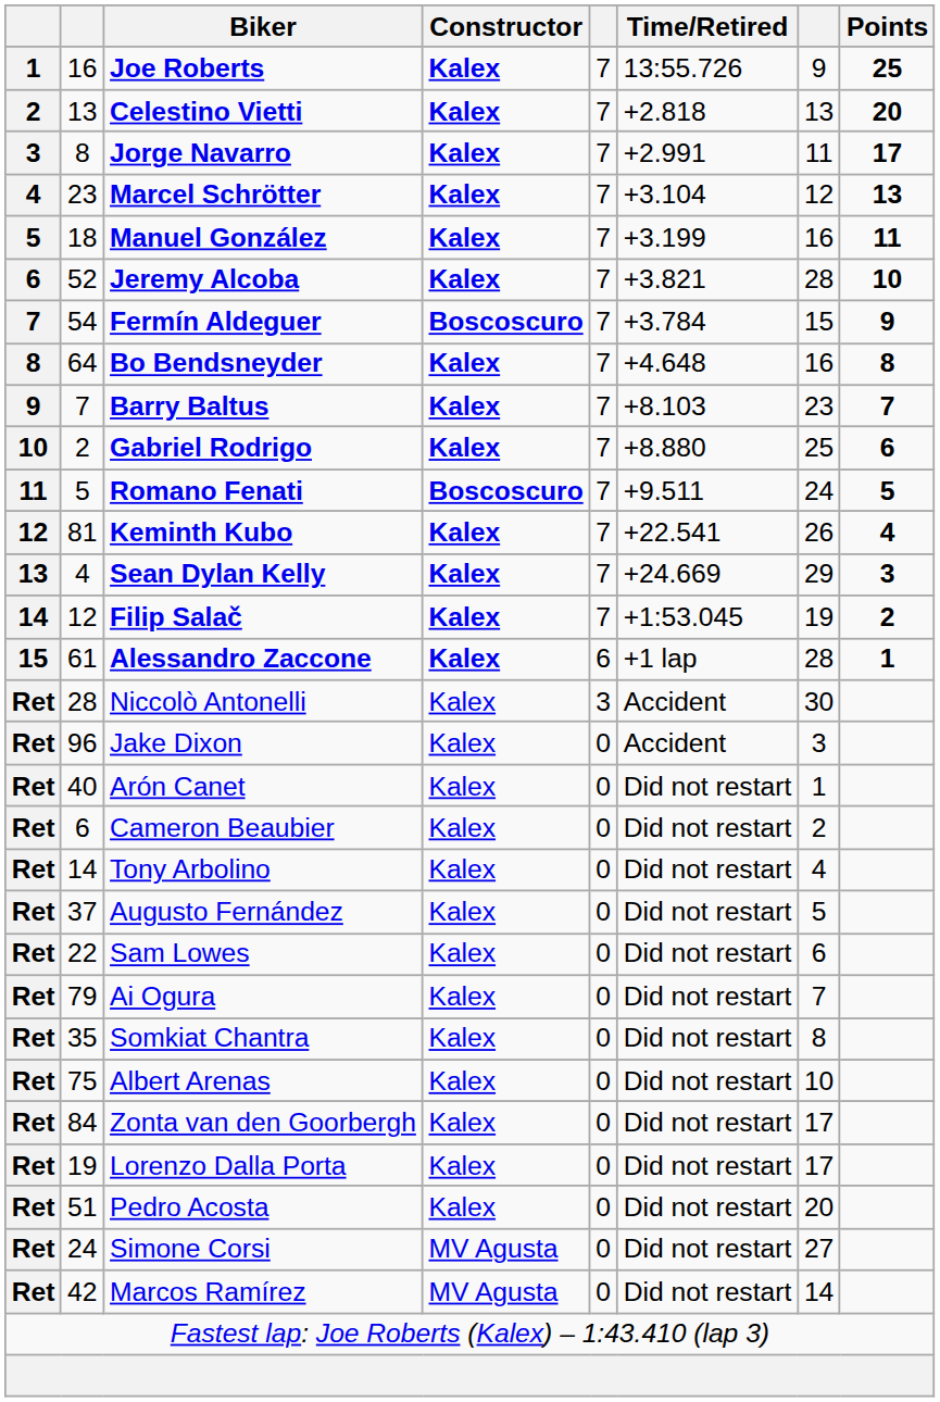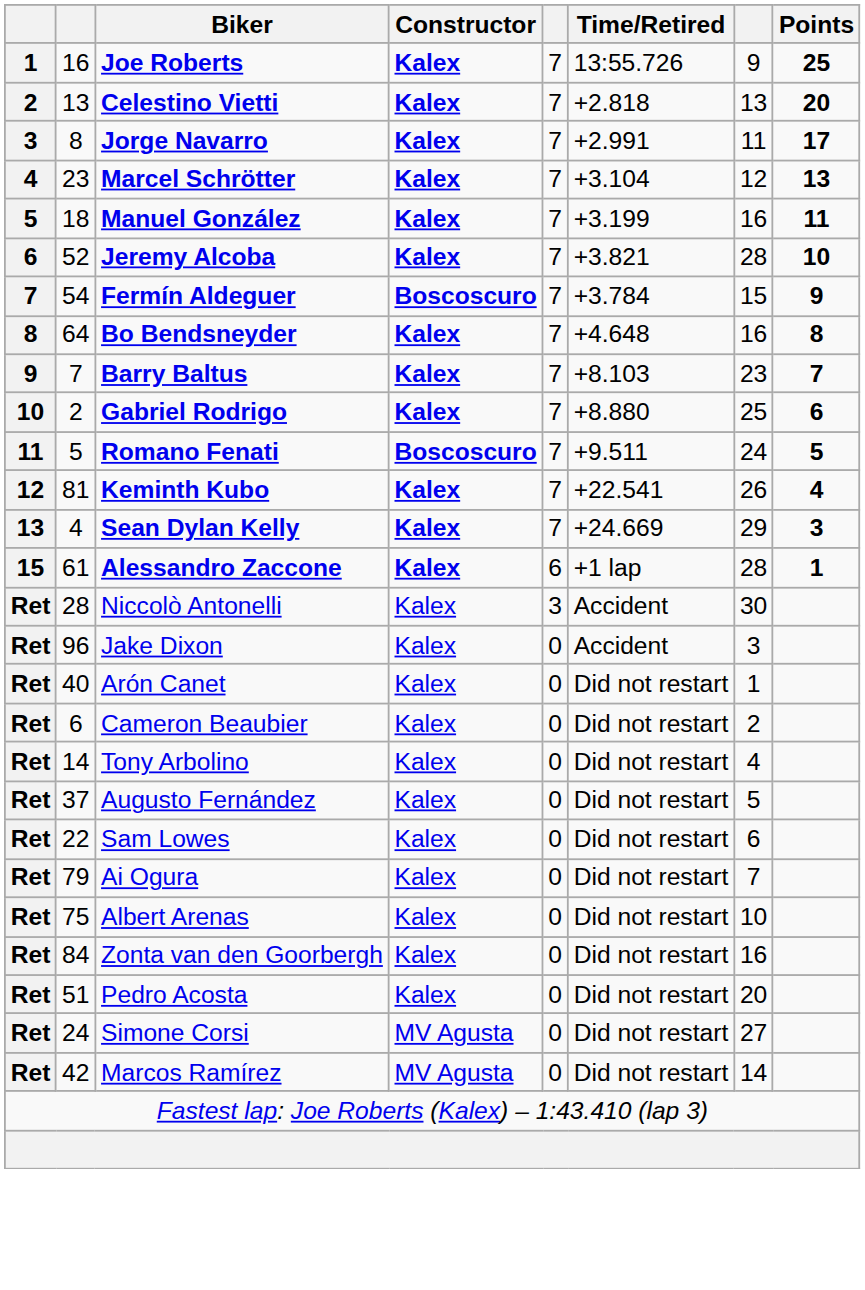- row: 14 | 12 | Filip Salač | Kalex | 7 | +1:53.045 | 19 | 2
- row: Ret | 35 | Somkiat Chantra | Kalex | 0 | Did not restart | 8
Zonta van den Goorbergh | column 7: 17 -> 16
- row: Ret | 19 | Lorenzo Dalla Porta | Kalex | 0 | Did not restart | 17
